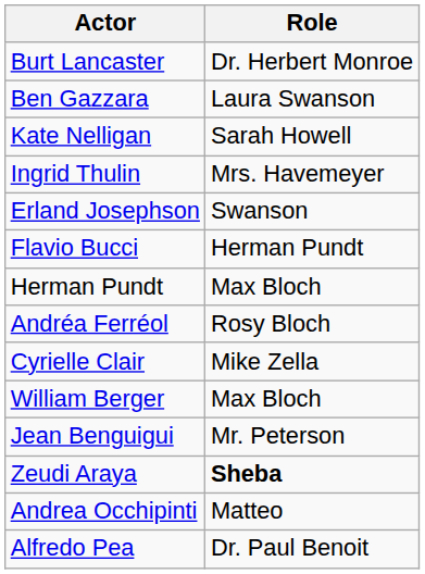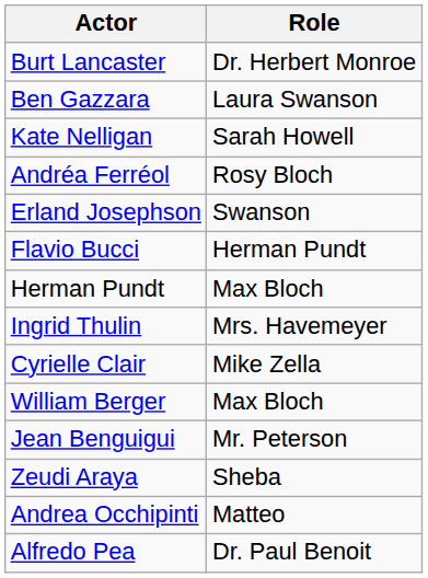rows swapped: Ingrid Thulin <-> Andréa Ferréol
Zeudi Araya | Role: bold -> normal
